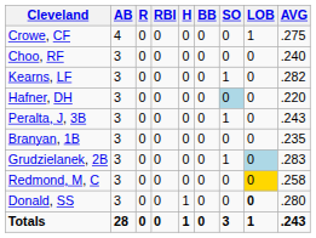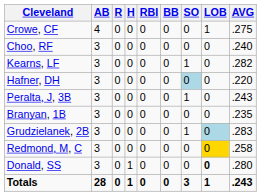columns swapped: H <-> RBI
